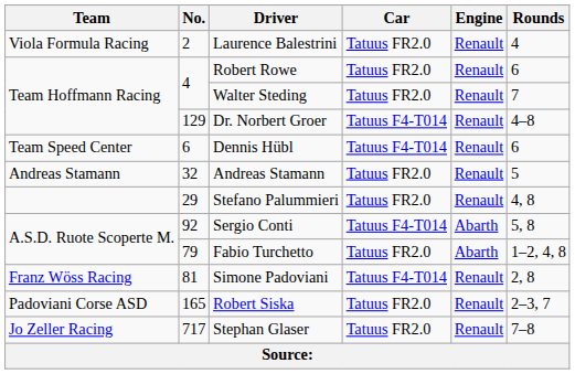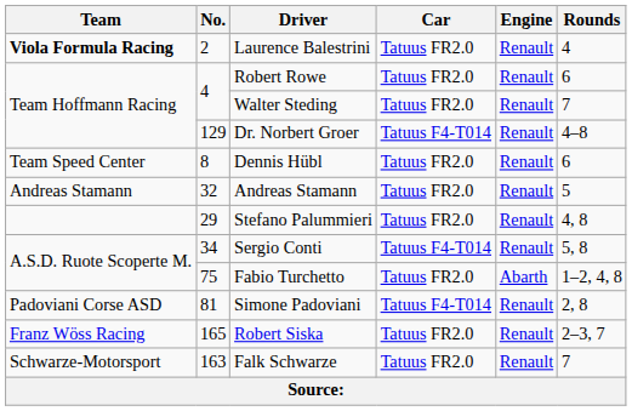Laurence Balestrini | Team: normal -> bold
Dennis Hübl | No.: 6 -> 8
Dennis Hübl | Car: Tatuus F4-T014 -> Tatuus FR2.0
Sergio Conti | No.: 92 -> 34
Sergio Conti | Engine: Abarth -> Renault
Fabio Turchetto | No.: 79 -> 75
Simone Padoviani | Team: Franz Wöss Racing -> Padoviani Corse ASD
Robert Siska | Team: Padoviani Corse ASD -> Franz Wöss Racing
+ row: Schwarze-Motorsport | 163 | Falk Schwarze | Tatuus FR2.0 | Renault | 7
- row: Jo Zeller Racing | 717 | Stephan Glaser | Tatuus FR2.0 | Renault | 7–8
